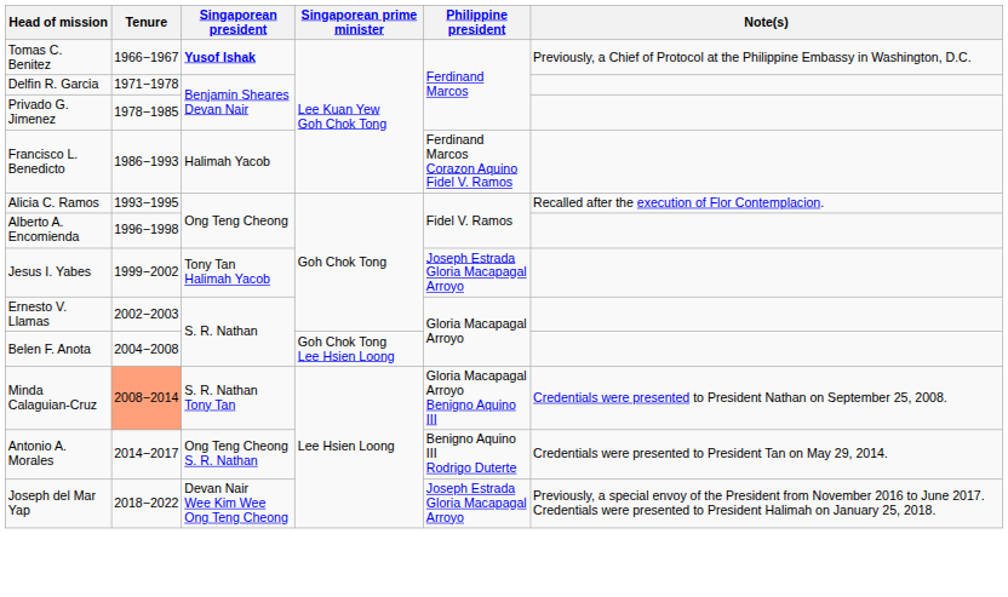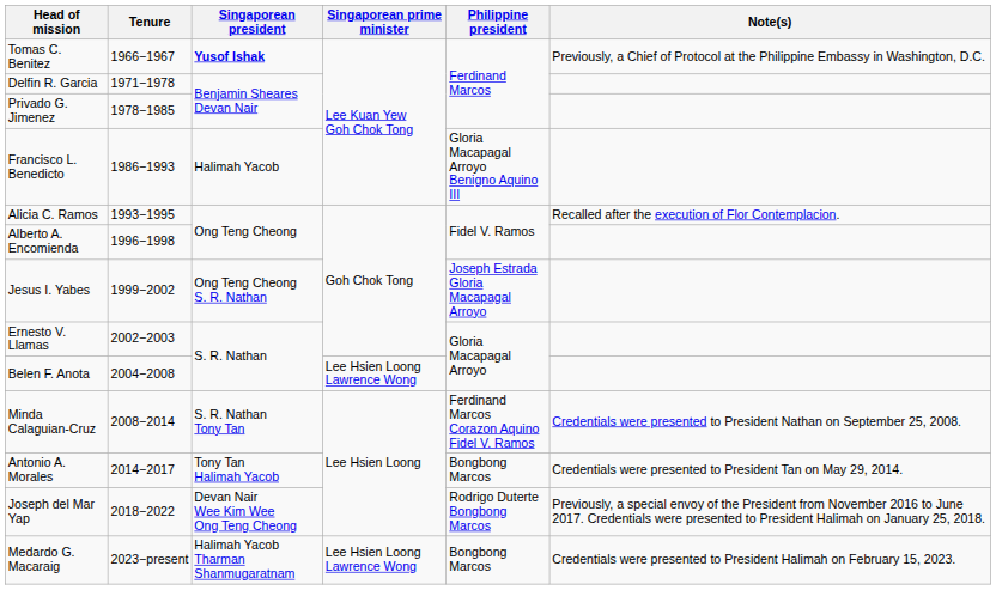Francisco L. Benedicto | Philippine president: Ferdinand Marcos Corazon Aquino Fidel V. Ramos -> Gloria Macapagal Arroyo Benigno Aquino III
Jesus I. Yabes | Singaporean president: Tony Tan Halimah Yacob -> Ong Teng Cheong S. R. Nathan
Belen F. Anota | Singaporean prime minister: Goh Chok Tong Lee Hsien Loong -> Lee Hsien Loong Lawrence Wong
Minda Calaguian-Cruz | Tenure: lightsalmon background -> no background
Minda Calaguian-Cruz | Philippine president: Gloria Macapagal Arroyo Benigno Aquino III -> Ferdinand Marcos Corazon Aquino Fidel V. Ramos
Antonio A. Morales | Singaporean president: Ong Teng Cheong S. R. Nathan -> Tony Tan Halimah Yacob
Antonio A. Morales | Philippine president: Benigno Aquino III Rodrigo Duterte -> Bongbong Marcos
Joseph del Mar Yap | Philippine president: Joseph Estrada Gloria Macapagal Arroyo -> Rodrigo Duterte Bongbong Marcos
+ row: Medardo G. Macaraig | 2023−present | Halimah Yacob Tharman Shanmugaratnam | Lee Hsien Loong Lawrence Wong | Bongbong Marcos | Credentials were presented to President Halimah on February 15, 2023.
